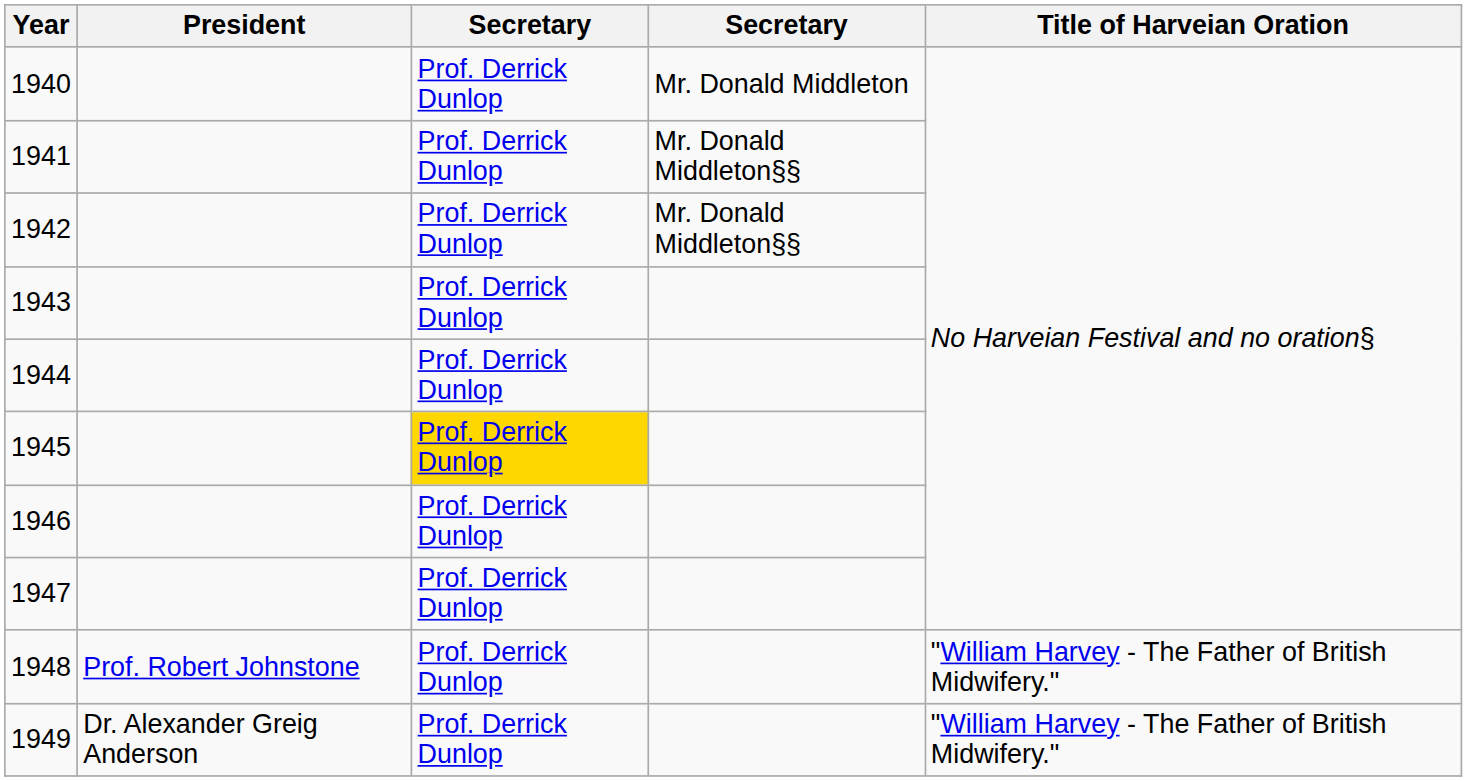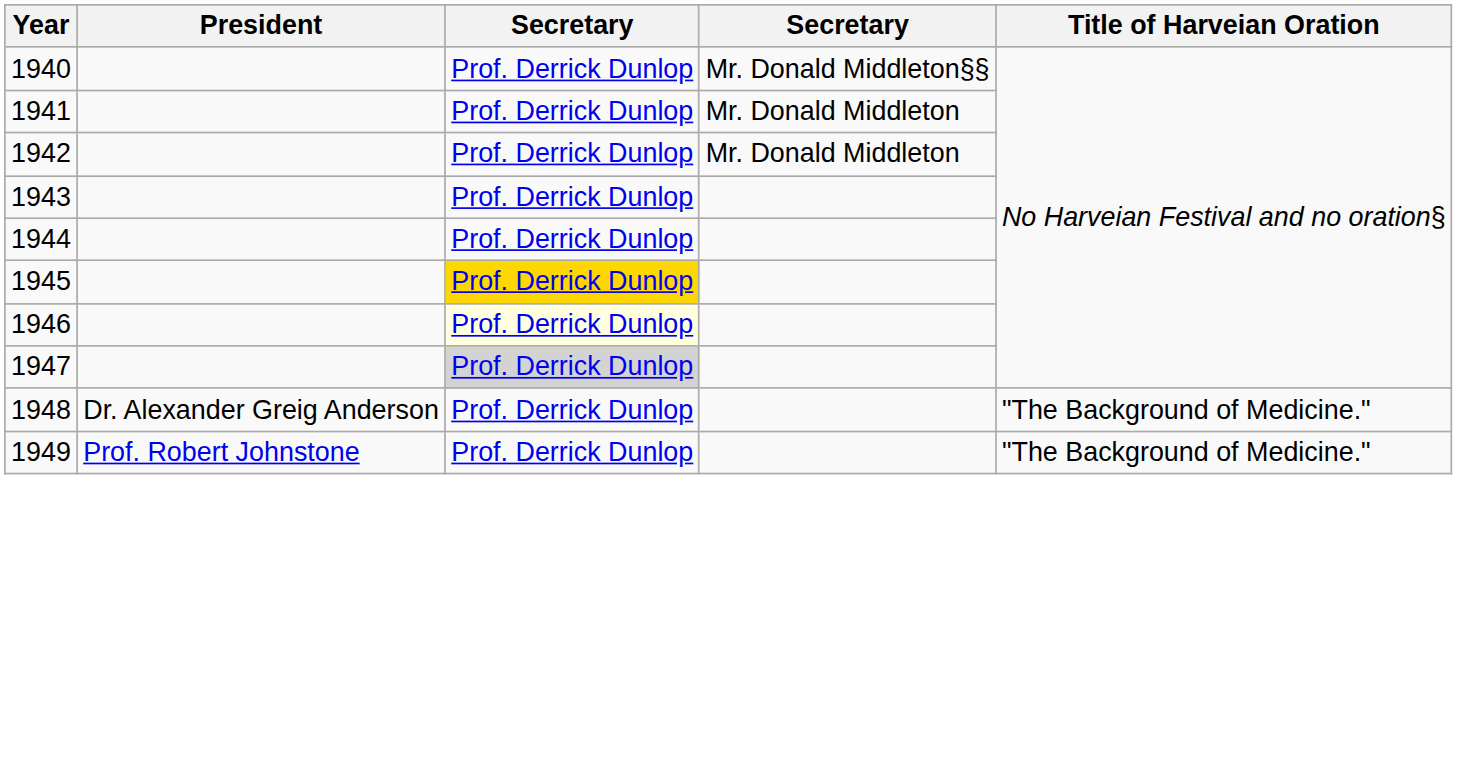1940 | column 4: Mr. Donald Middleton -> Mr. Donald Middleton§§
1941 | column 4: Mr. Donald Middleton§§ -> Mr. Donald Middleton
1942 | column 4: Mr. Donald Middleton§§ -> Mr. Donald Middleton
1946 | column 3: no background -> lightyellow background
1947 | column 3: no background -> lightgrey background
1948 | President: Prof. Robert Johnstone -> Dr. Alexander Greig Anderson
1948 | Title of Harveian Oration: "William Harvey - The Father of British Midwifery." -> "The Background of Medicine."
1949 | President: Dr. Alexander Greig Anderson -> Prof. Robert Johnstone
1949 | Title of Harveian Oration: "William Harvey - The Father of British Midwifery." -> "The Background of Medicine."
